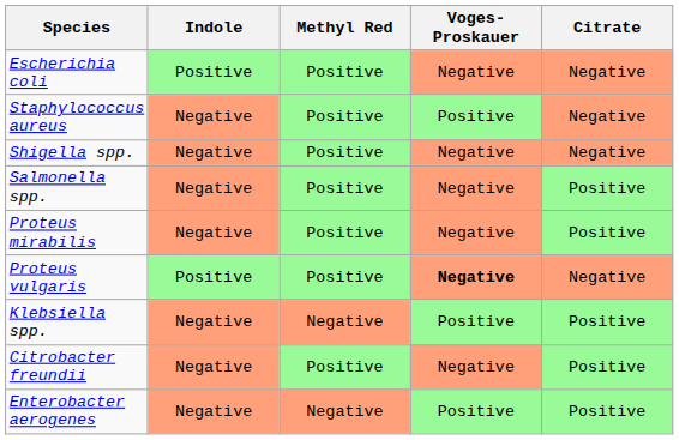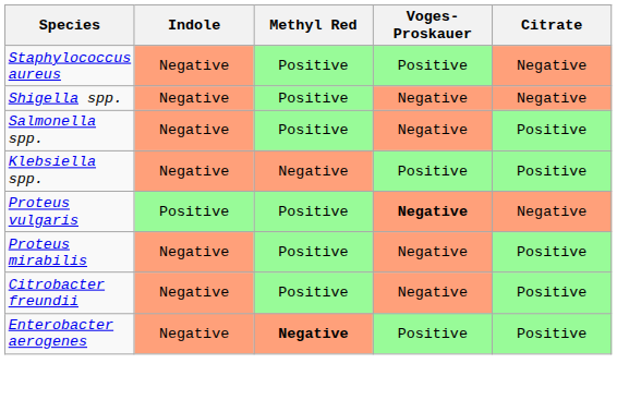- row: Escherichia coli | Positive | Positive | Negative | Negative
rows swapped: Klebsiella spp. <-> Proteus mirabilis
Enterobacter aerogenes | Methyl Red: normal -> bold
